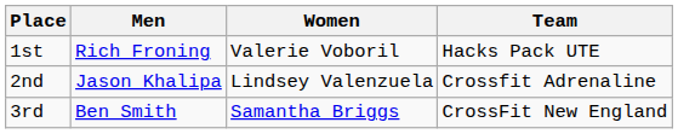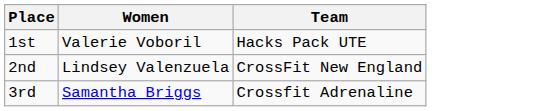- column: Men | Rich Froning | Jason Khalipa | Ben Smith
2nd | Team: Crossfit Adrenaline -> CrossFit New England
3rd | Team: CrossFit New England -> Crossfit Adrenaline
